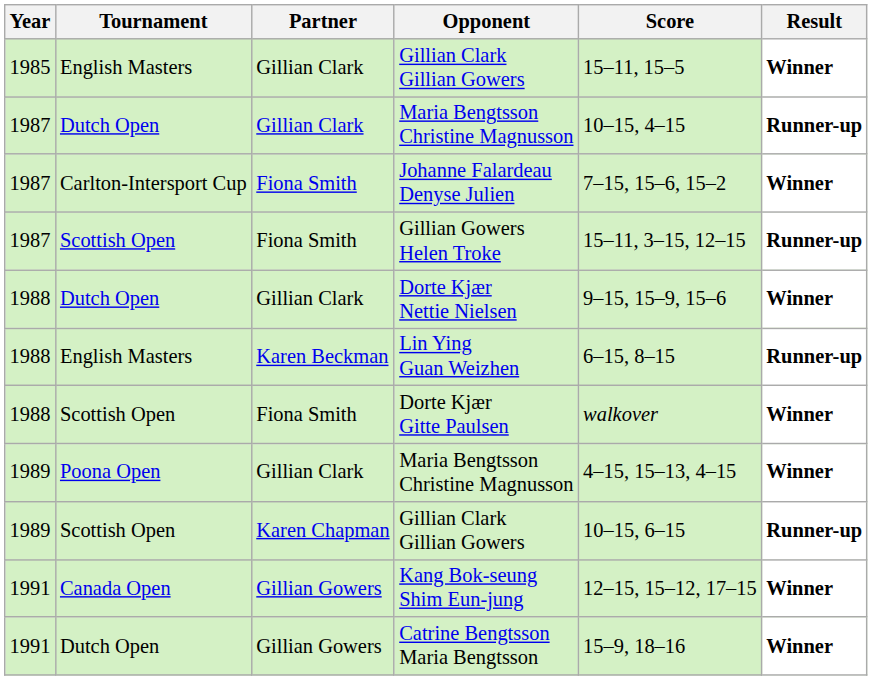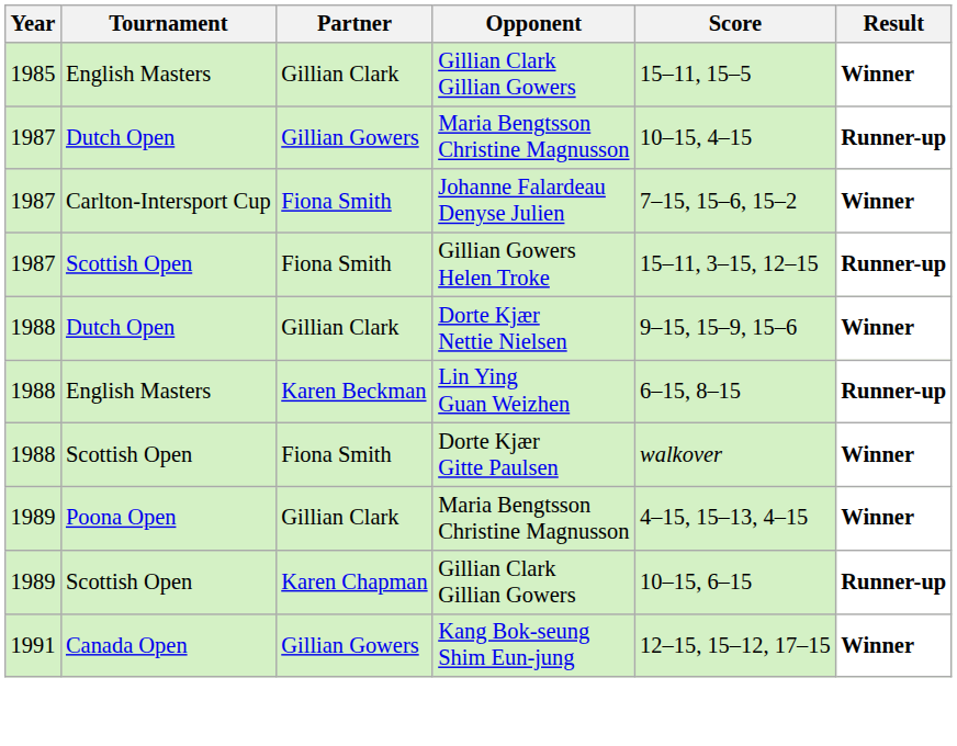Dutch Open / Maria Bengtsson Christine Magnusson | Partner: Gillian Clark -> Gillian Gowers
- row: 1991 | Dutch Open | Gillian Gowers | Catrine Bengtsson Maria Bengtsson | 15–9, 18–16 | Winner
